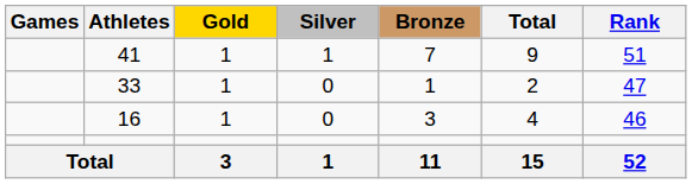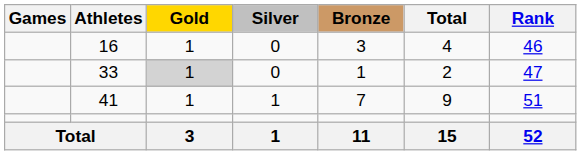rows swapped: 16 <-> 41
33 | Gold: no background -> lightgrey background
